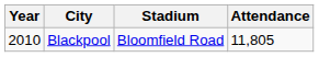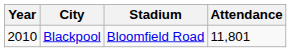Blackpool | Attendance: 11,805 -> 11,801
